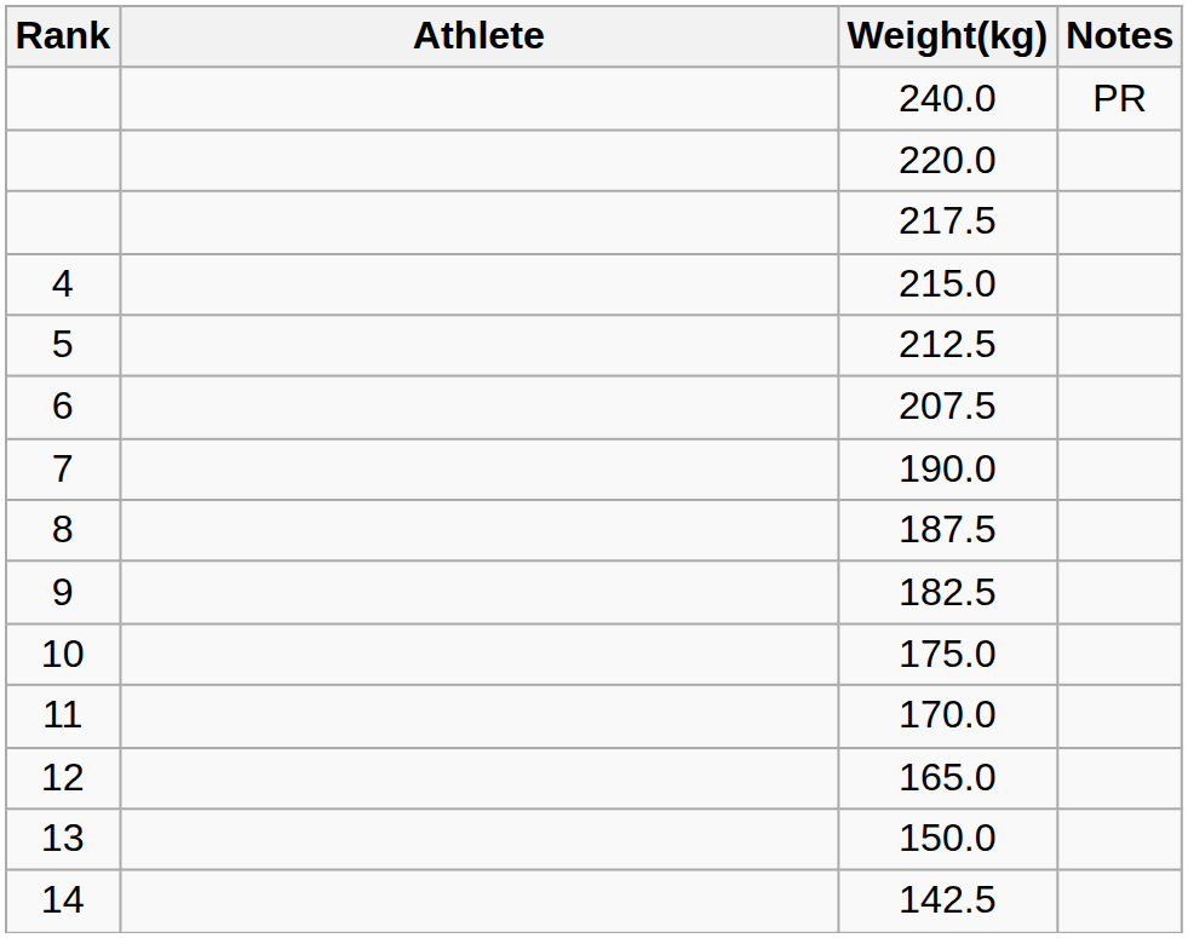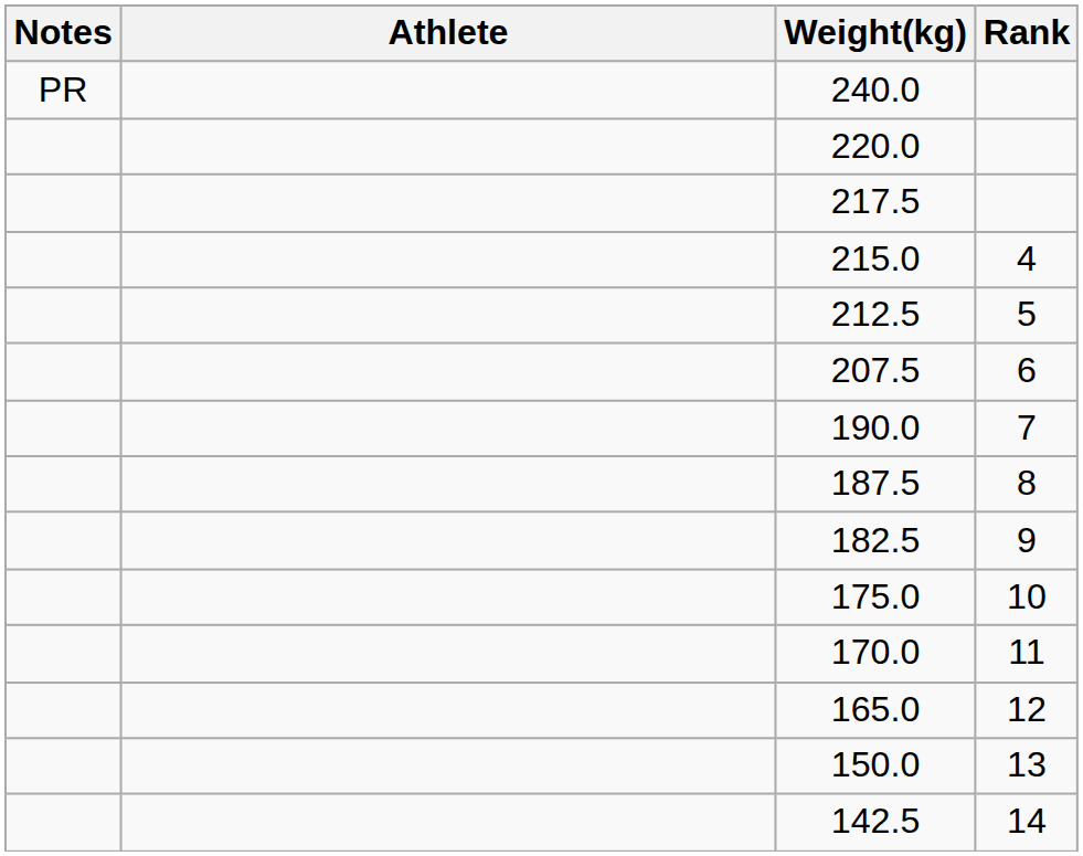columns swapped: Rank <-> Notes
